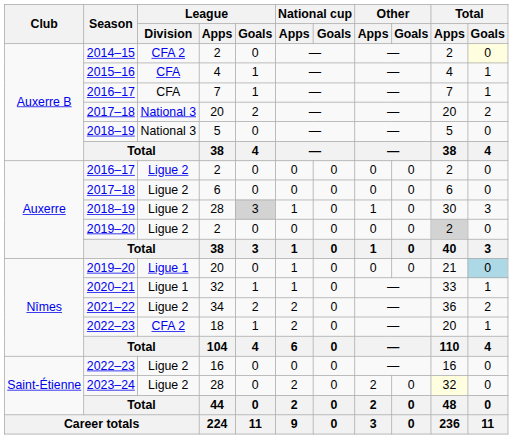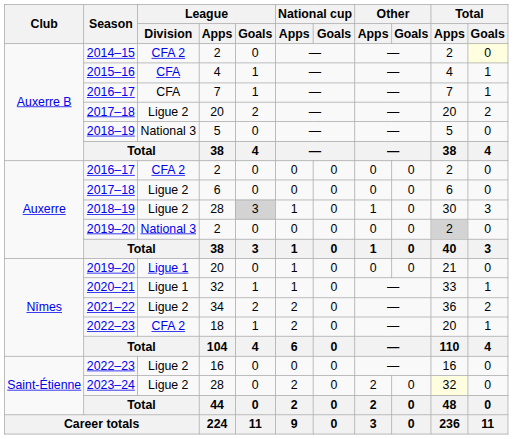2017–18 / 20 | League / Division: National 3 -> Ligue 2
2016–17 / 2 | League / Division: Ligue 2 -> CFA 2
2019–20 / 2 | League / Division: Ligue 2 -> National 3
2019–20 / 20 | Total / Goals: lightblue background -> no background
